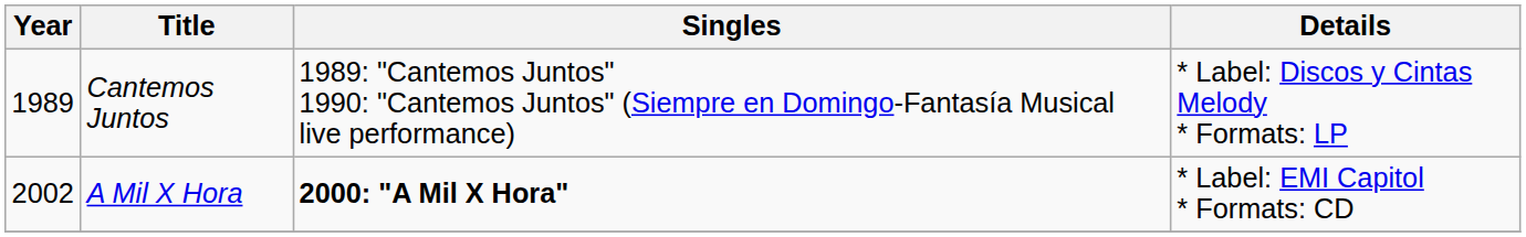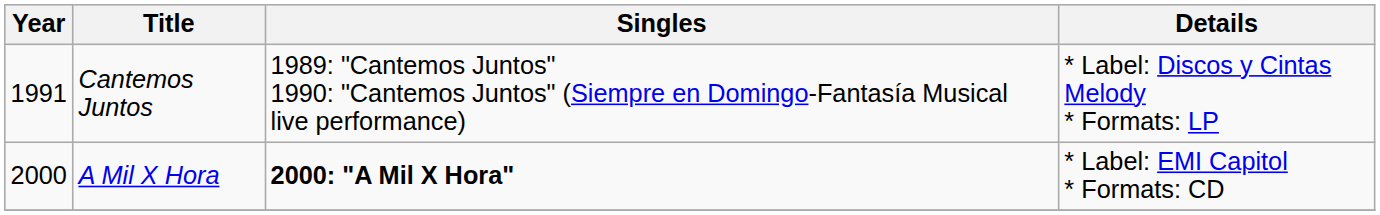Cantemos Juntos | Year: 1989 -> 1991
A Mil X Hora | Year: 2002 -> 2000
